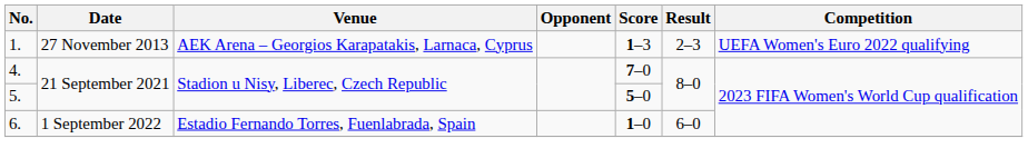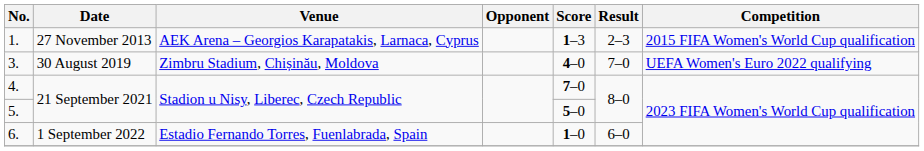1. | Competition: UEFA Women's Euro 2022 qualifying -> 2015 FIFA Women's World Cup qualification
+ row: 3. | 30 August 2019 | Zimbru Stadium, Chișinău, Moldova | 4–0 | 7–0 | UEFA Women's Euro 2022 qualifying
